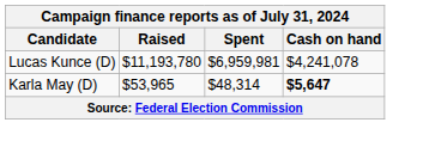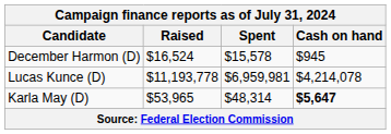+ row: December Harmon (D) | $16,524 | $15,578 | $945
Lucas Kunce (D) | Raised: $11,193,780 -> $11,193,778
Lucas Kunce (D) | Cash on hand: $4,241,078 -> $4,214,078
